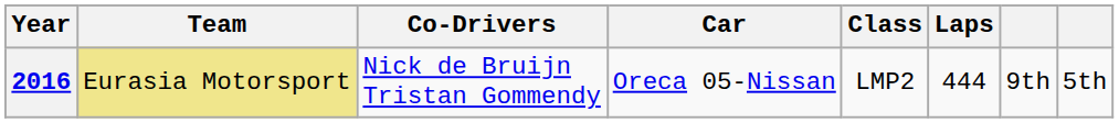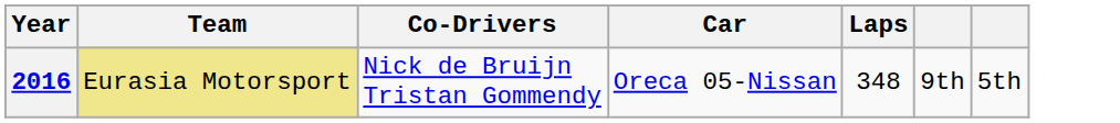- column: Class | LMP2
2016 | Laps: 444 -> 348
